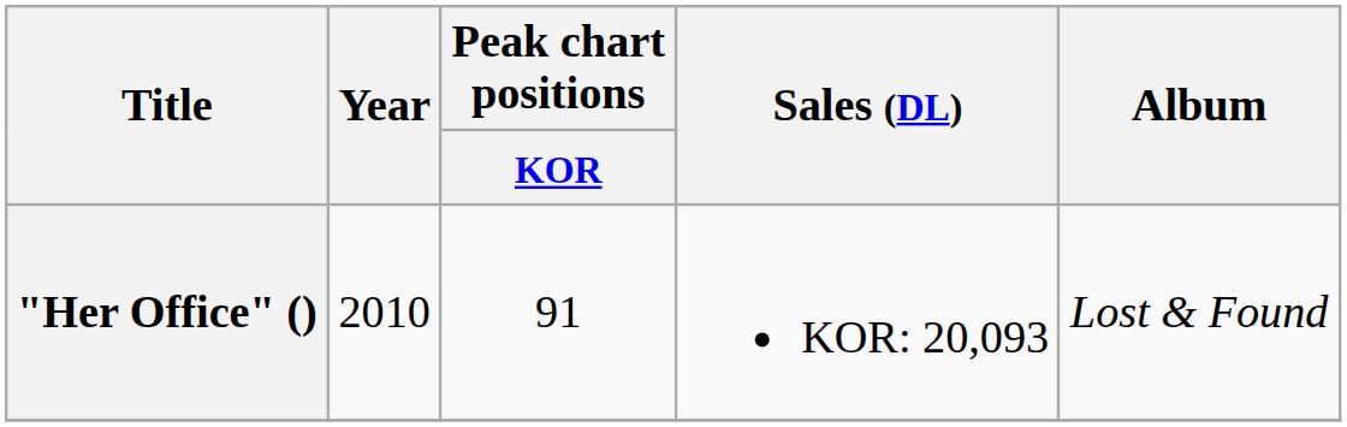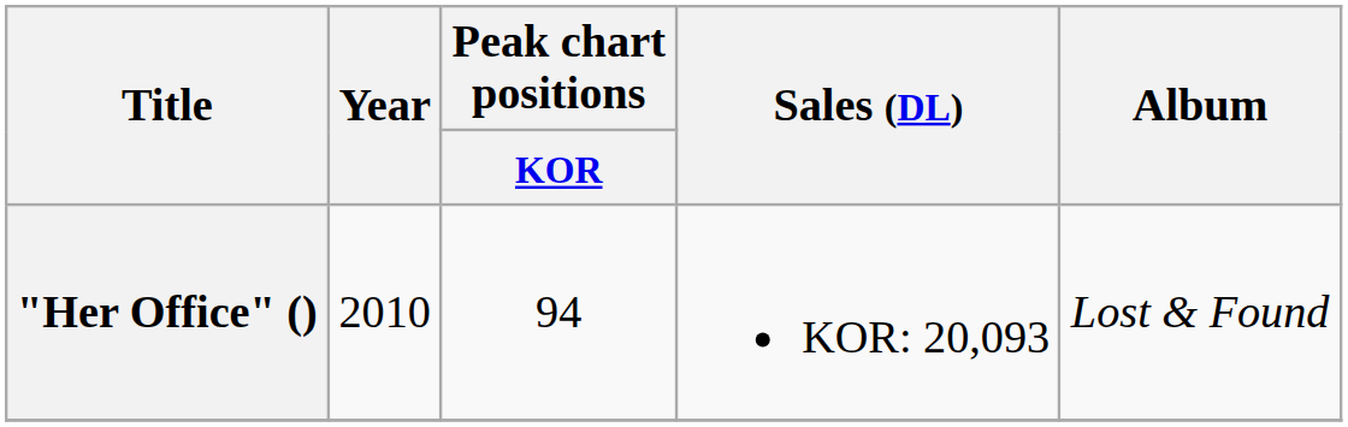"Her Office" () | Peak chart positions / KOR: 91 -> 94
